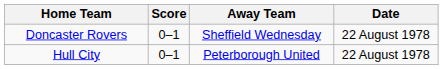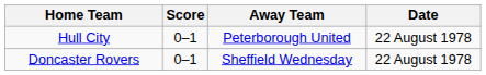rows swapped: Doncaster Rovers <-> Hull City
